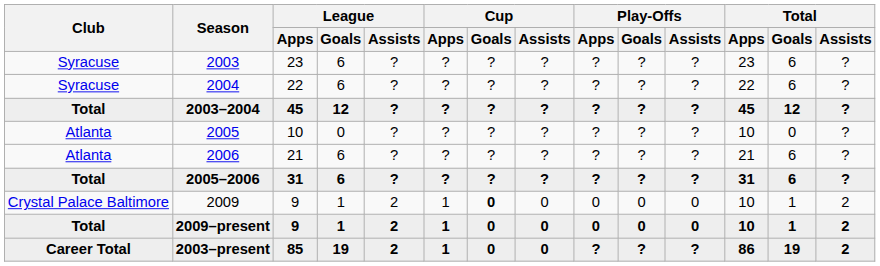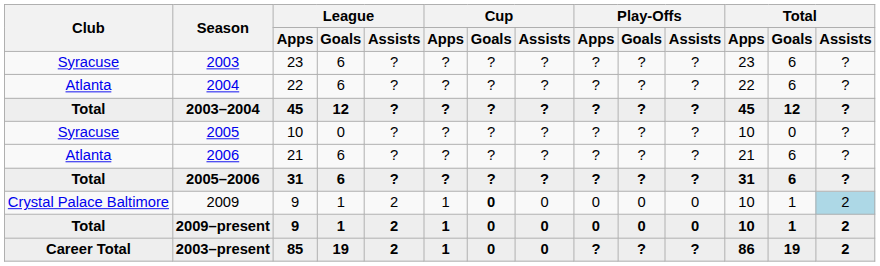2004 | Club: Syracuse -> Atlanta
2005 | Club: Atlanta -> Syracuse
2009 | Total / Assists: no background -> lightblue background
